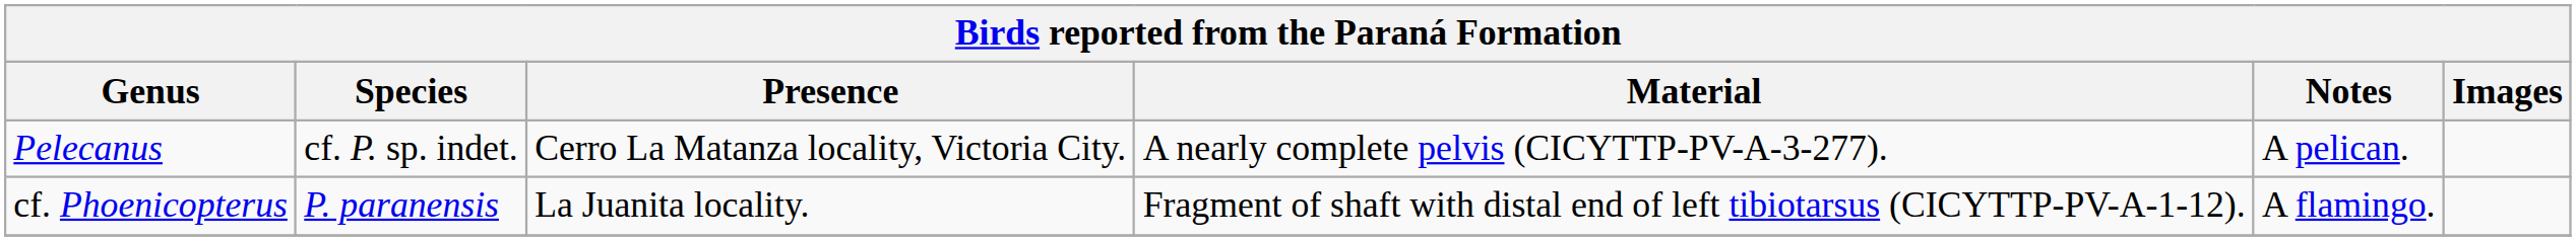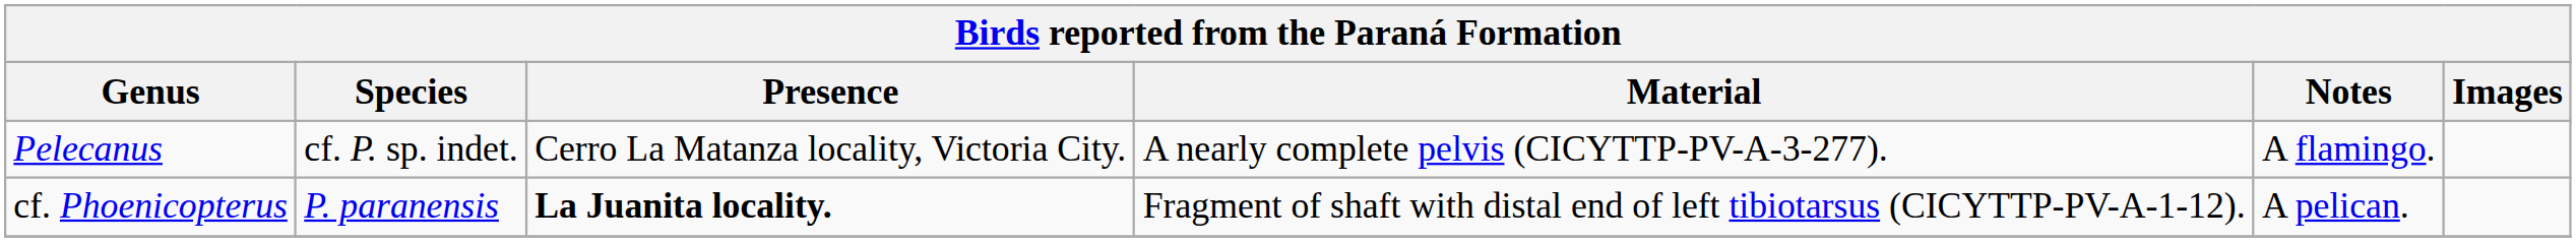Pelecanus | Notes: A pelican. -> A flamingo.
cf. Phoenicopterus | Presence: normal -> bold
cf. Phoenicopterus | Notes: A flamingo. -> A pelican.
